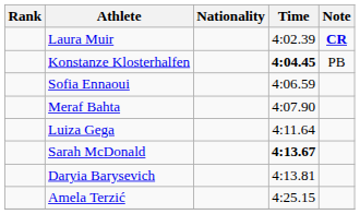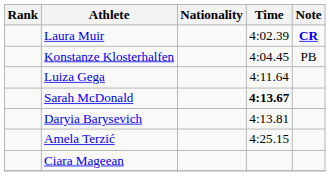Konstanze Klosterhalfen | Time: bold -> normal
- row: Sofia Ennaoui | 4:06.59
- row: Meraf Bahta | 4:07.90
+ row: Ciara Mageean
